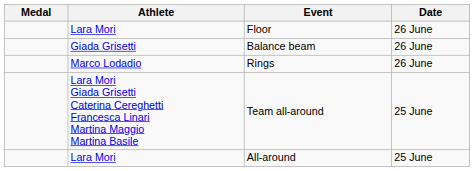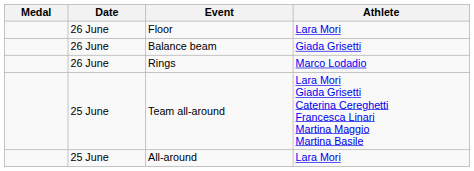columns swapped: Date <-> Athlete
